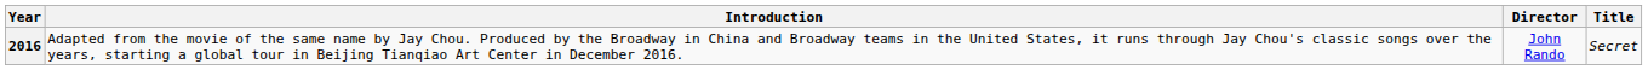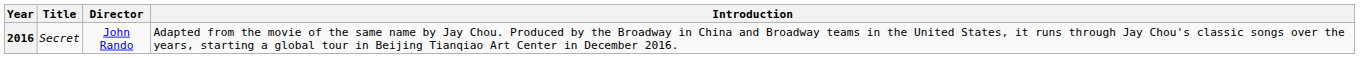columns swapped: Title <-> Introduction
